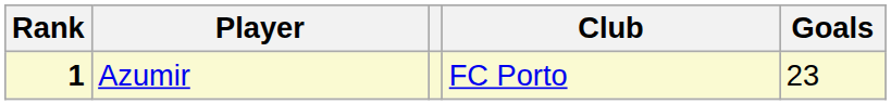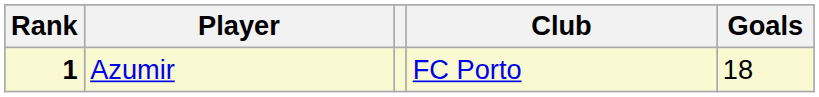Azumir | Goals: 23 -> 18
